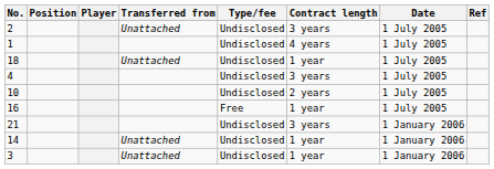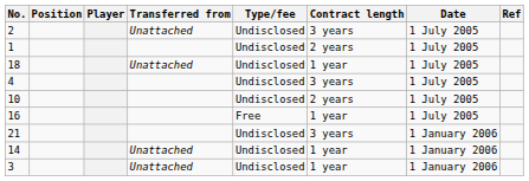1 | Contract length: 4 years -> 2 years
